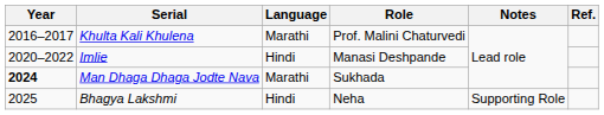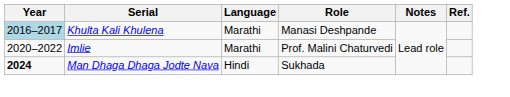Khulta Kali Khulena | Year: no background -> lightblue background
Khulta Kali Khulena | Role: Prof. Malini Chaturvedi -> Manasi Deshpande
Imlie | Language: Hindi -> Marathi
Imlie | Role: Manasi Deshpande -> Prof. Malini Chaturvedi
Man Dhaga Dhaga Jodte Nava | Language: Marathi -> Hindi
- row: 2025 | Bhagya Lakshmi | Hindi | Neha | Supporting Role
